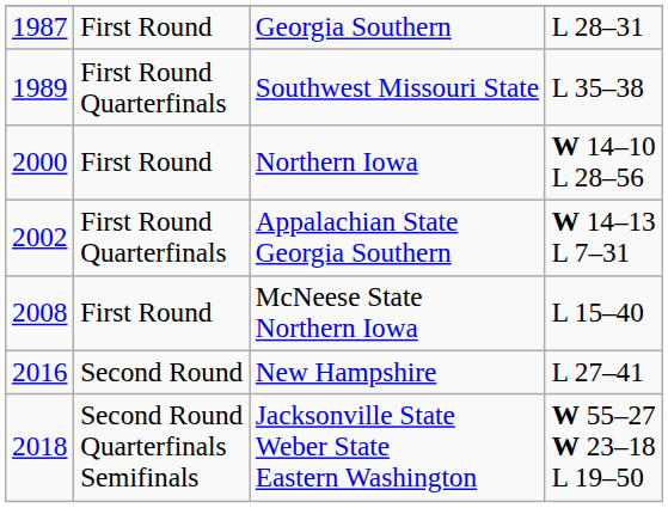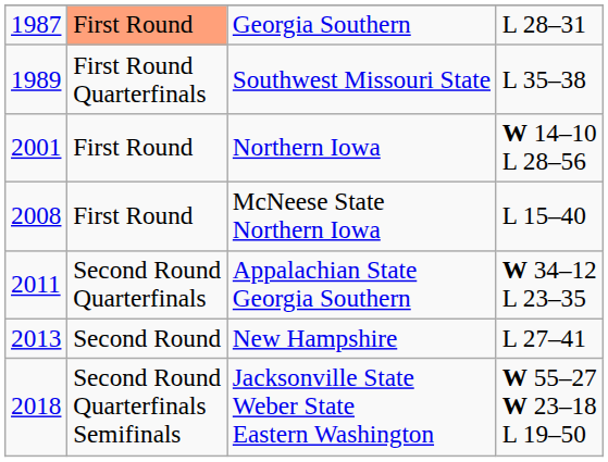L 28–31 | column 2: no background -> lightsalmon background
W 14–10 L 28–56 | column 1: 2000 -> 2001
- row: 2002 | First Round Quarterfinals | Appalachian State Georgia Southern | W 14–13 L 7–31
+ row: 2011 | Second Round Quarterfinals | Appalachian State Georgia Southern | W 34–12 L 23–35
L 27–41 | column 1: 2016 -> 2013
